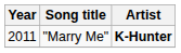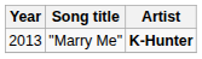"Marry Me" | Year: 2011 -> 2013
